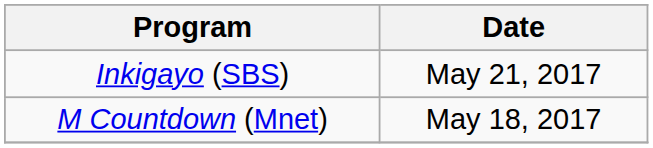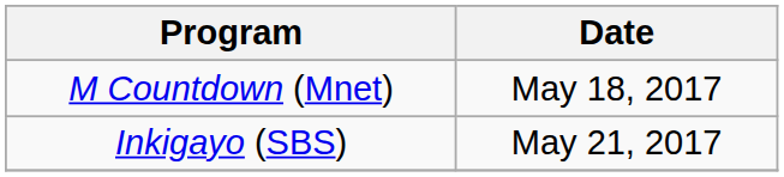rows swapped: M Countdown (Mnet) <-> Inkigayo (SBS)
